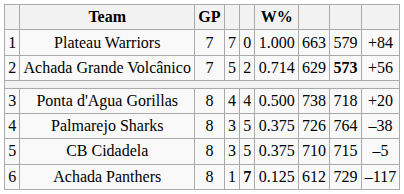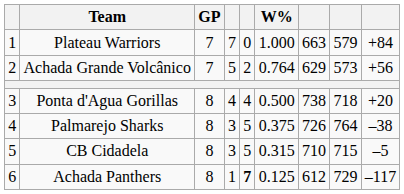Achada Grande Volcânico | W%: 0.714 -> 0.764
Achada Grande Volcânico | column 8: bold -> normal
CB Cidadela | W%: 0.375 -> 0.315
